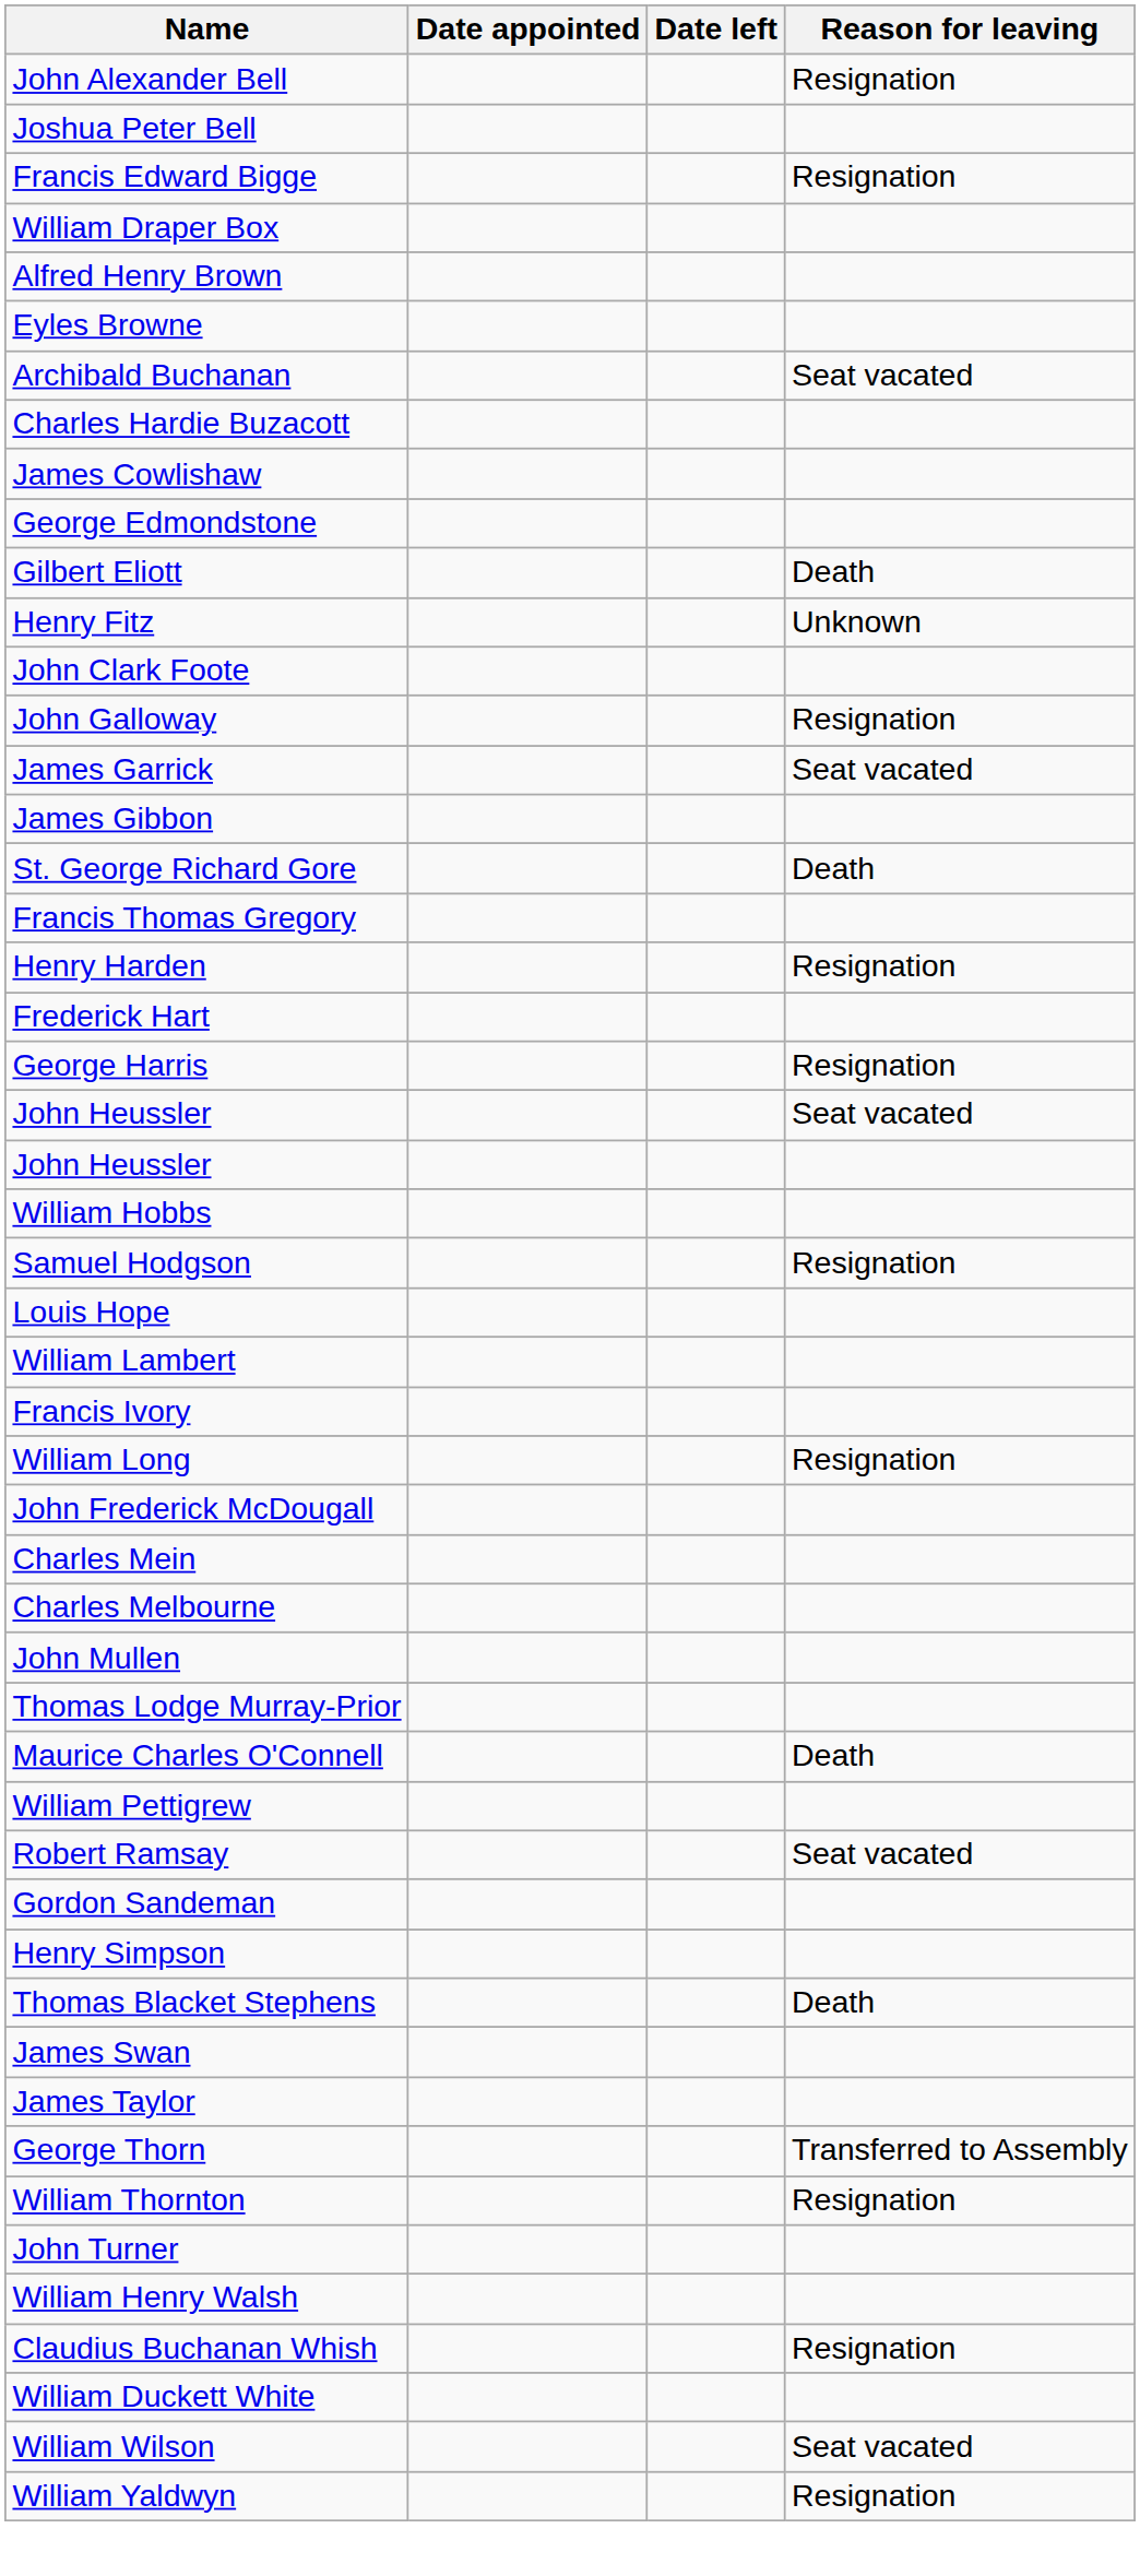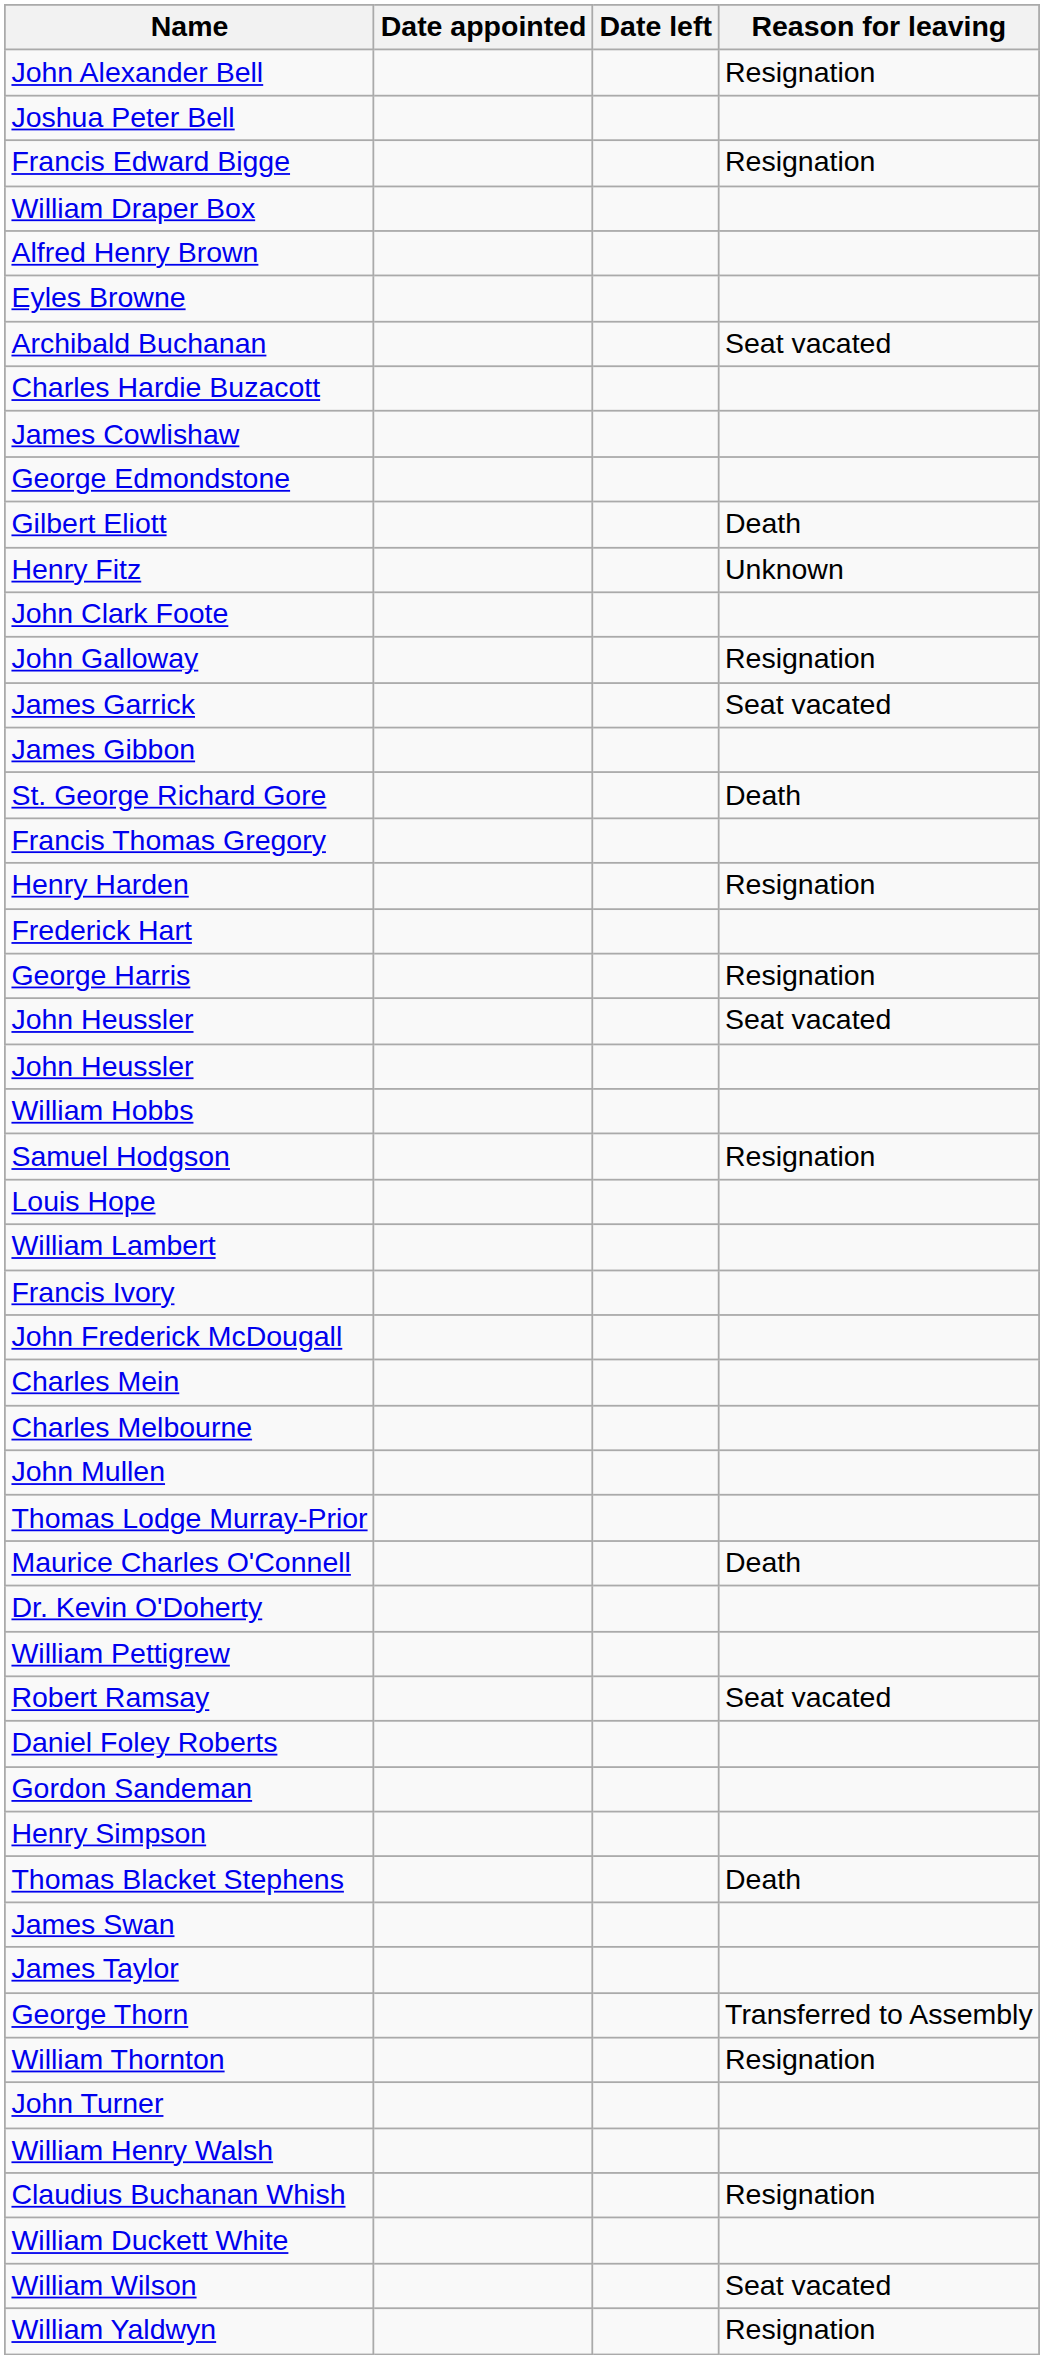- row: William Long | Resignation
+ row: Dr. Kevin O'Doherty
+ row: Daniel Foley Roberts
